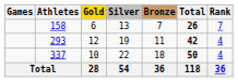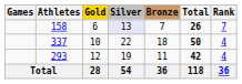158 | Silver: no background -> lavender background
rows swapped: 293 <-> 337
